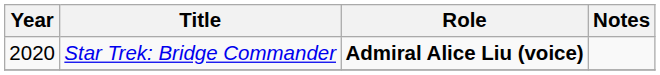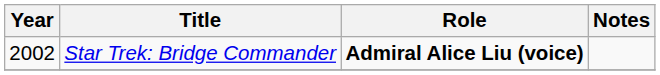Star Trek: Bridge Commander | Year: 2020 -> 2002
